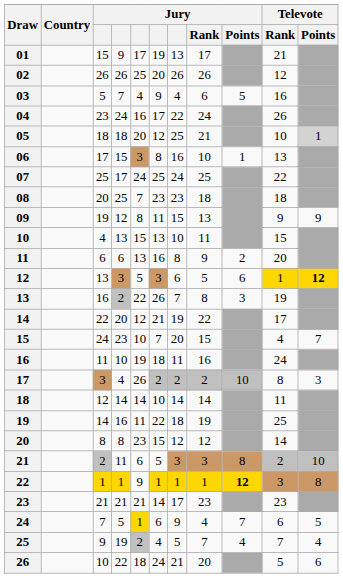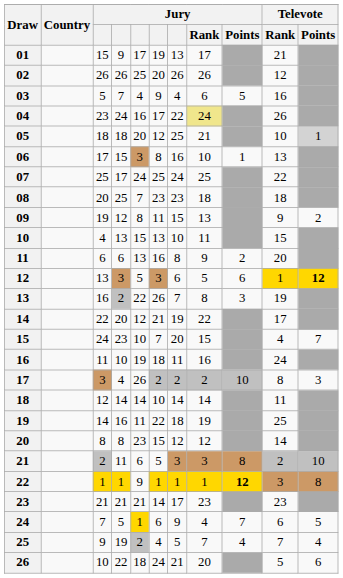04 | Jury / Rank: no background -> khaki background
09 | Televote / Points: 9 -> 2
